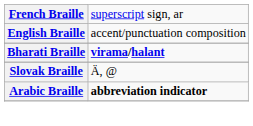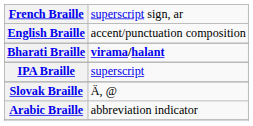+ row: IPA Braille | superscript
Arabic Braille | column 2: bold -> normal
